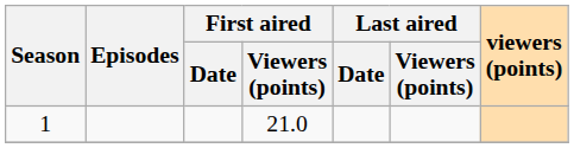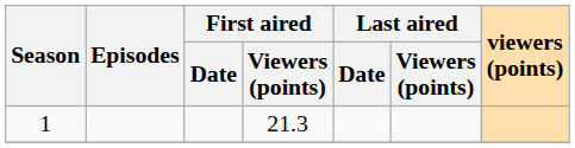1 | First aired / Viewers (points): 21.0 -> 21.3
